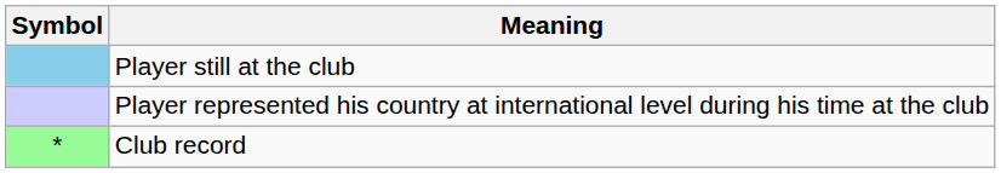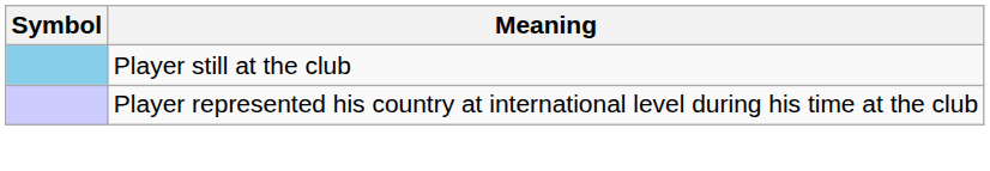- row: * | Club record
